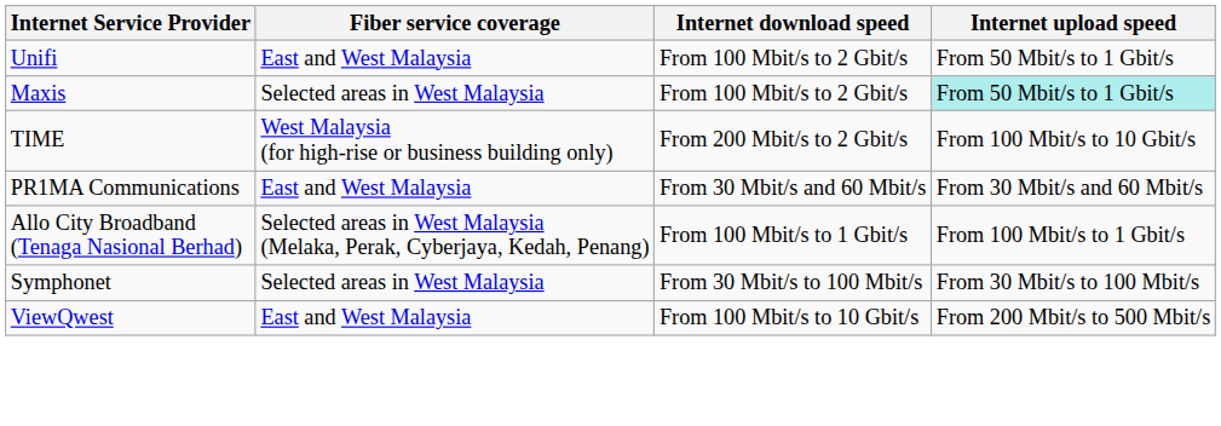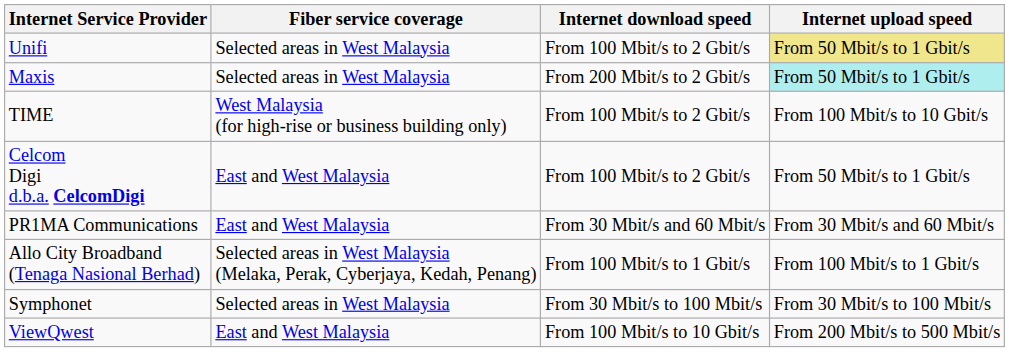Unifi | Fiber service coverage: East and West Malaysia -> Selected areas in West Malaysia
Unifi | Internet upload speed: no background -> khaki background
Maxis | Internet download speed: From 100 Mbit/s to 2 Gbit/s -> From 200 Mbit/s to 2 Gbit/s
TIME | Internet download speed: From 200 Mbit/s to 2 Gbit/s -> From 100 Mbit/s to 2 Gbit/s
+ row: Celcom Digi d.b.a. CelcomDigi | East and West Malaysia | From 100 Mbit/s to 2 Gbit/s | From 50 Mbit/s to 1 Gbit/s
